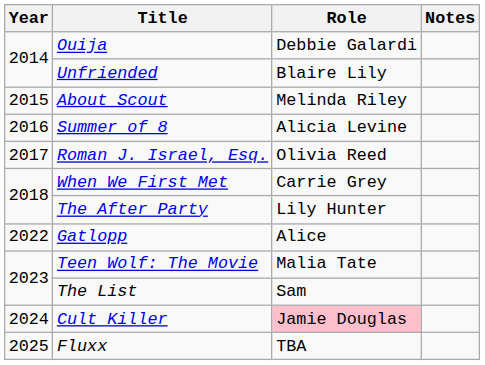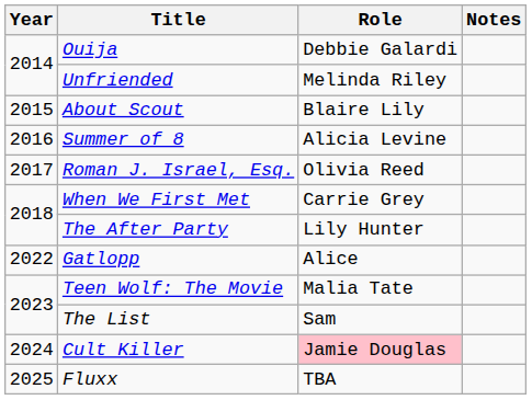Unfriended | Role: Blaire Lily -> Melinda Riley
About Scout | Role: Melinda Riley -> Blaire Lily
